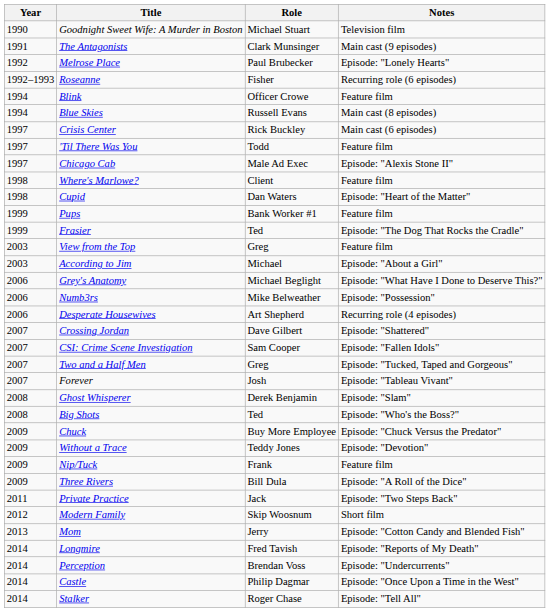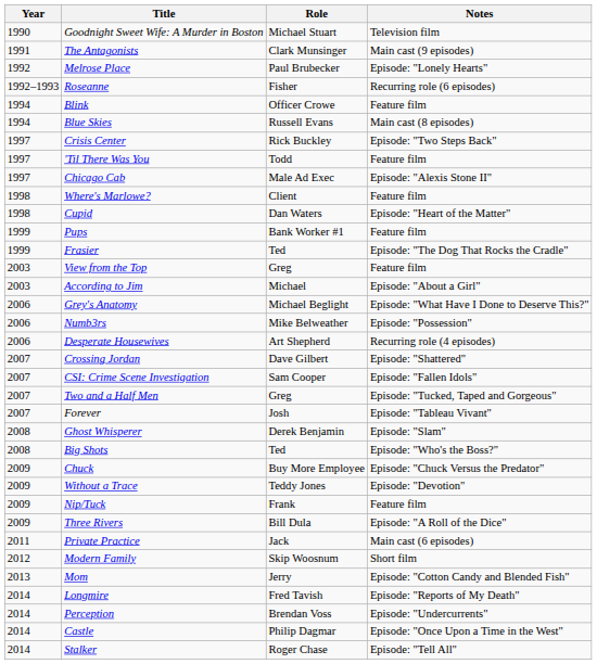Crisis Center | Notes: Main cast (6 episodes) -> Episode: "Two Steps Back"
Private Practice | Notes: Episode: "Two Steps Back" -> Main cast (6 episodes)
